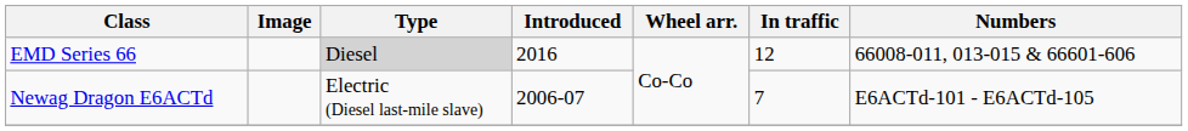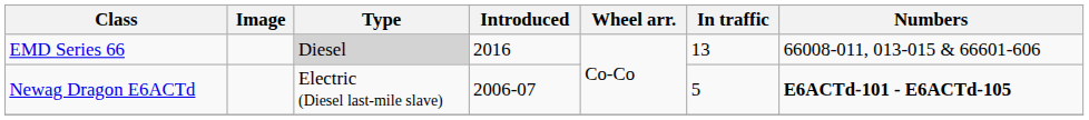EMD Series 66 | In traffic: 12 -> 13
Newag Dragon E6ACTd | In traffic: 7 -> 5
Newag Dragon E6ACTd | Numbers: normal -> bold
